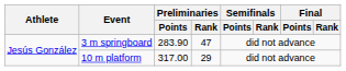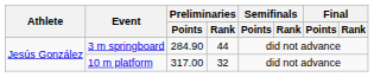3 m springboard | Preliminaries / Points: 283.90 -> 284.90
3 m springboard | Preliminaries / Rank: 47 -> 44
10 m platform | Preliminaries / Rank: 29 -> 32
